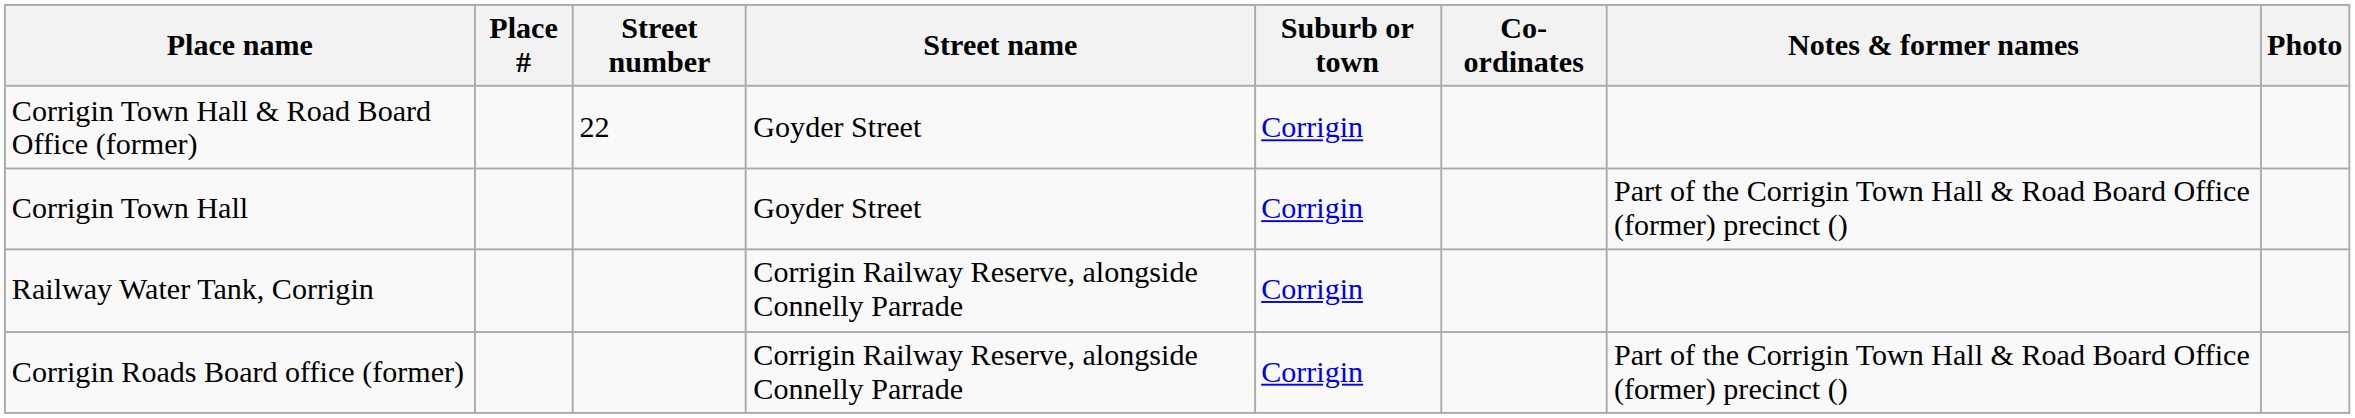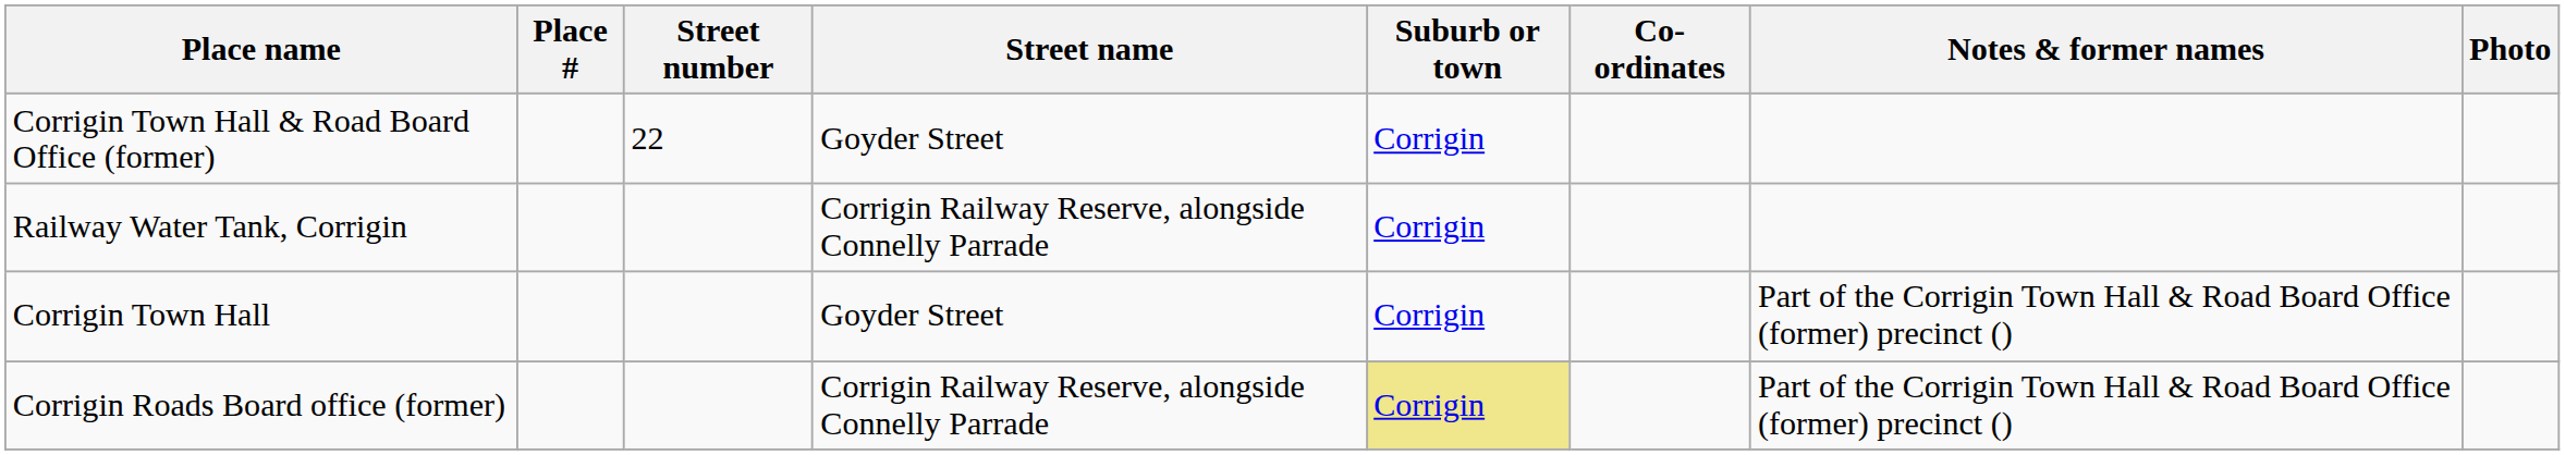rows swapped: Railway Water Tank, Corrigin <-> Corrigin Town Hall
Corrigin Roads Board office (former) | Suburb or town: no background -> khaki background
